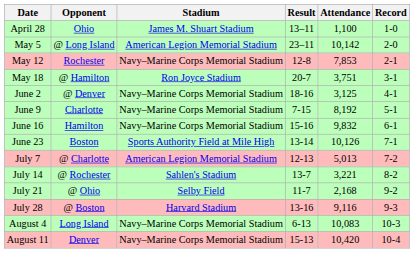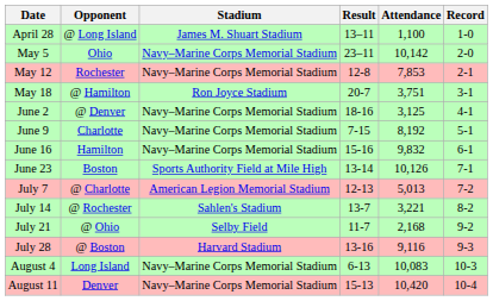April 28 | Opponent: Ohio -> @ Long Island
May 5 | Opponent: @ Long Island -> Ohio
May 5 | Stadium: American Legion Memorial Stadium -> Navy–Marine Corps Memorial Stadium
